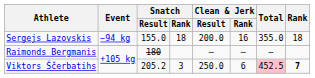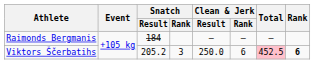- row: Sergejs Lazovskis | −94 kg | 155.0 | 18 | 200.0 | 16 | 355.0 | 18
Raimonds Bergmanis | Snatch / Result: 180 -> 184
Viktors Ščerbatihs | Rank: 7 -> 6
